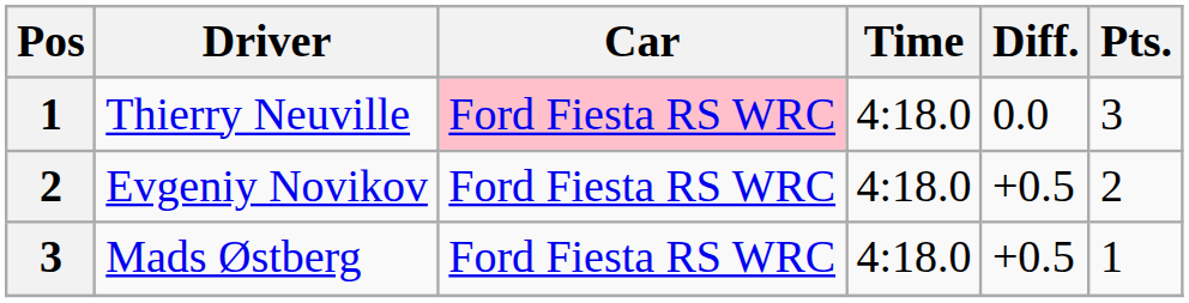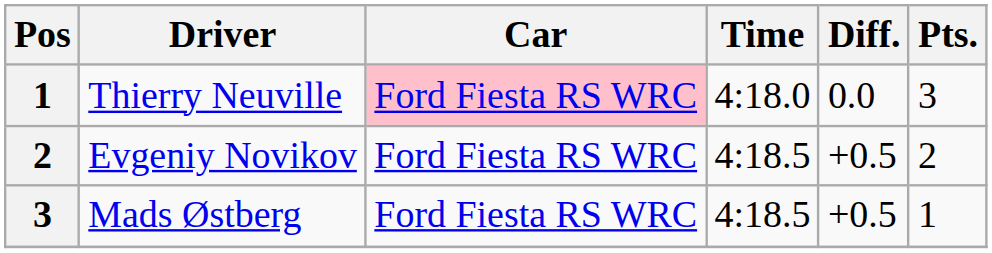Evgeniy Novikov | Time: 4:18.0 -> 4:18.5
Mads Østberg | Time: 4:18.0 -> 4:18.5
